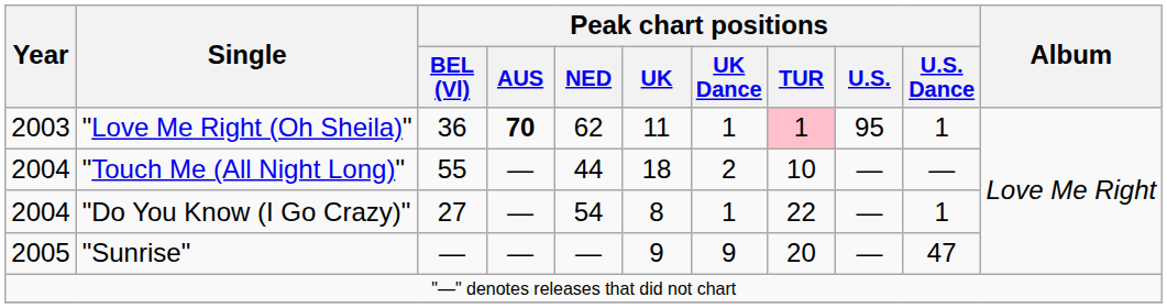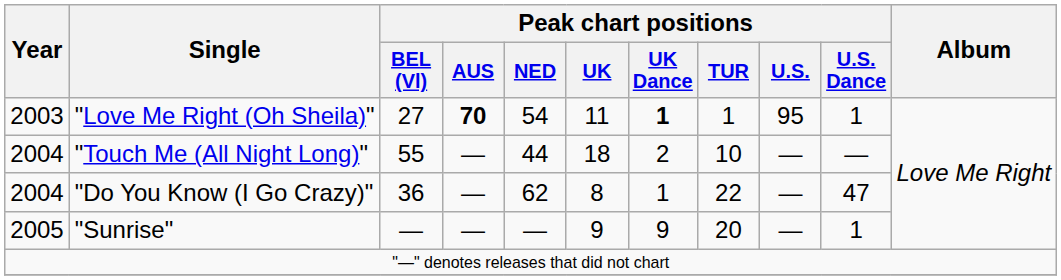"Love Me Right (Oh Sheila)" | Peak chart positions / BEL (Vl): 36 -> 27
"Love Me Right (Oh Sheila)" | Peak chart positions / NED: 62 -> 54
"Love Me Right (Oh Sheila)" | Peak chart positions / UK Dance: normal -> bold
"Love Me Right (Oh Sheila)" | Peak chart positions / TUR: pink background -> no background
"Do You Know (I Go Crazy)" | Peak chart positions / BEL (Vl): 27 -> 36
"Do You Know (I Go Crazy)" | Peak chart positions / NED: 54 -> 62
"Do You Know (I Go Crazy)" | Peak chart positions / U.S. Dance: 1 -> 47
"Sunrise" | Peak chart positions / U.S. Dance: 47 -> 1
